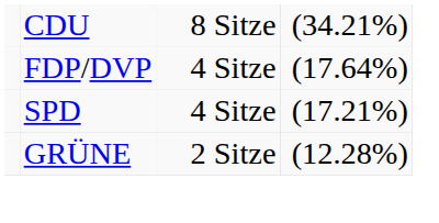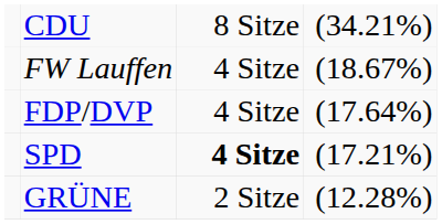+ row: FW Lauffen | 4 Sitze | (18.67%)
SPD | column 3: normal -> bold
